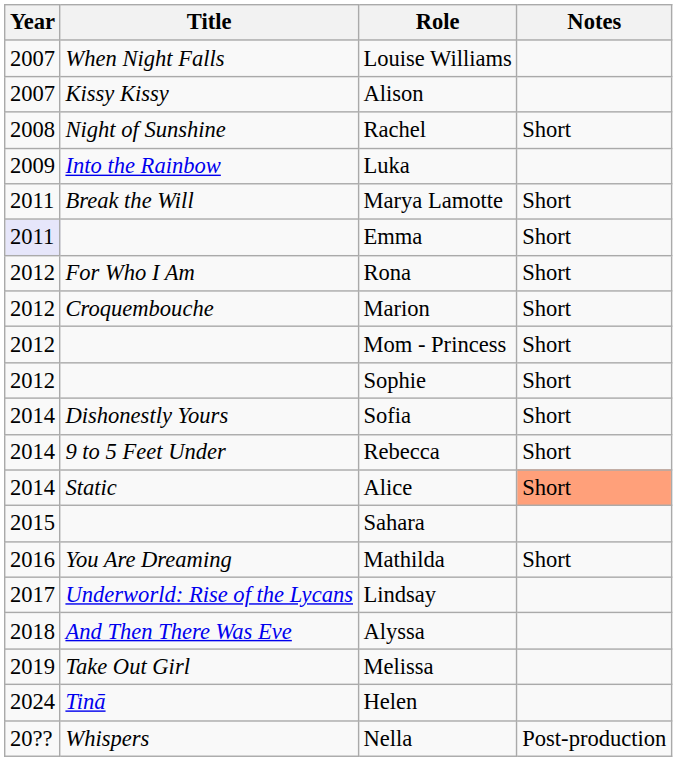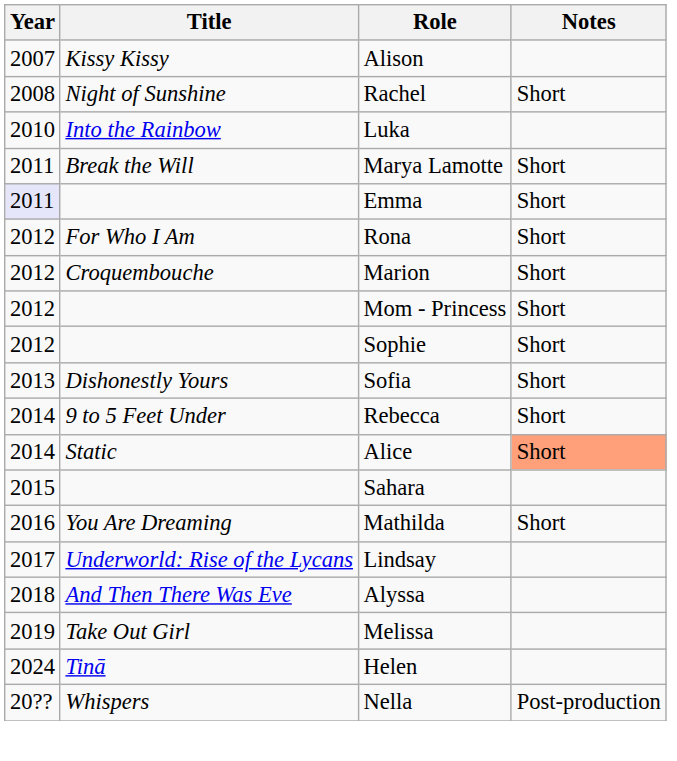- row: 2007 | When Night Falls | Louise Williams
Luka | Year: 2009 -> 2010
Sofia | Year: 2014 -> 2013
